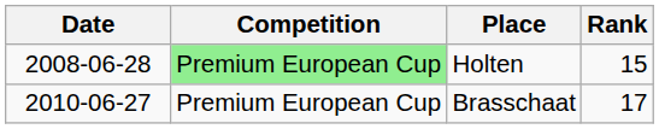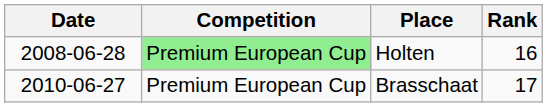Holten | Rank: 15 -> 16
